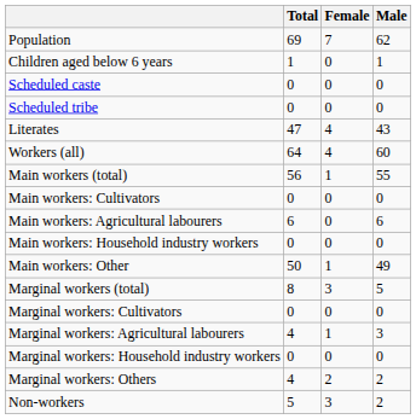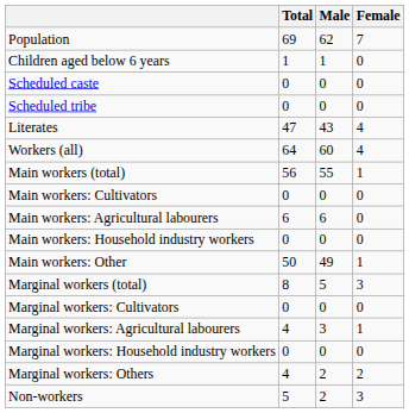columns swapped: Male <-> Female
